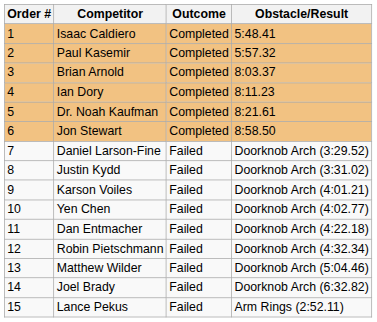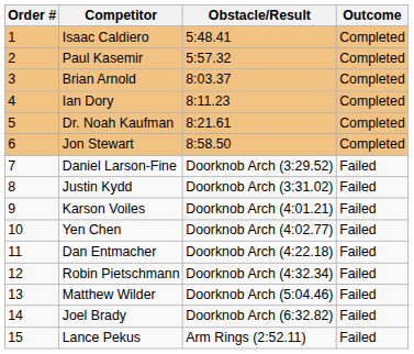columns swapped: Outcome <-> Obstacle/Result
